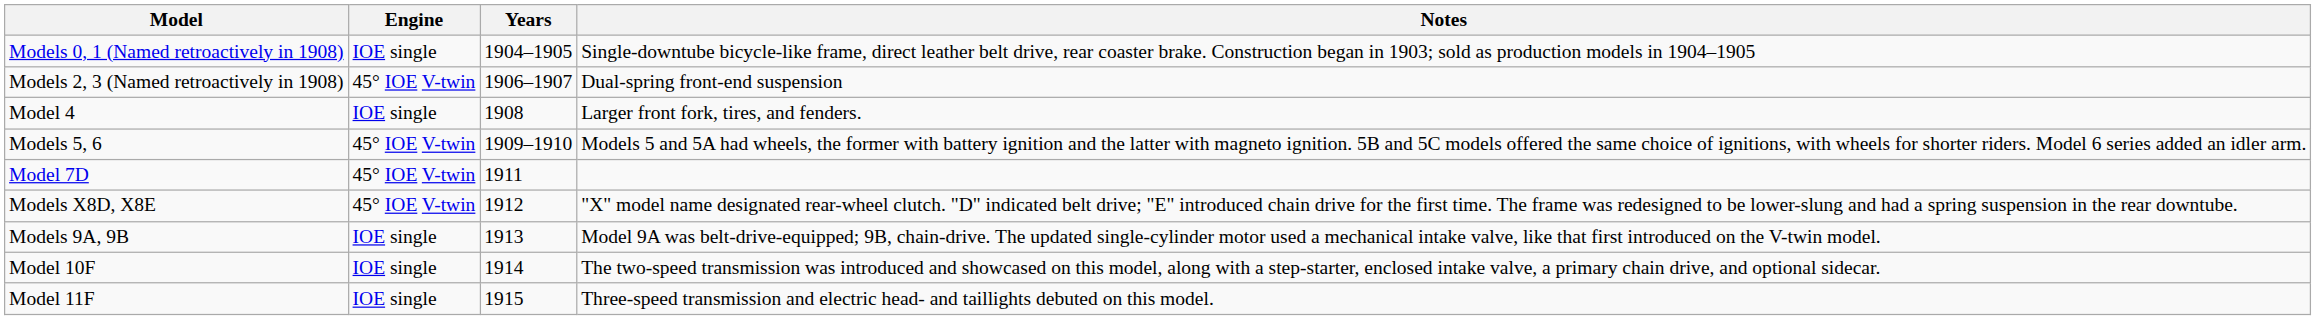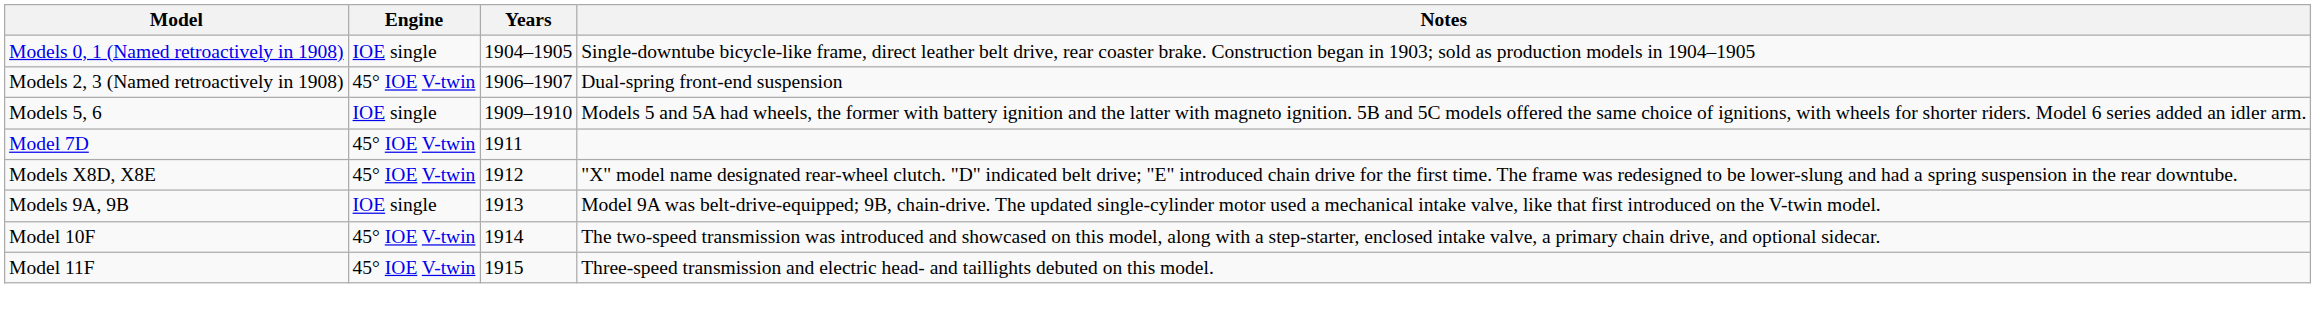- row: Model 4 | IOE single | 1908 | Larger front fork, tires, and fenders.
Models 5, 6 | Engine: 45° IOE V-twin -> IOE single
Model 10F | Engine: IOE single -> 45° IOE V-twin
Model 11F | Engine: IOE single -> 45° IOE V-twin
